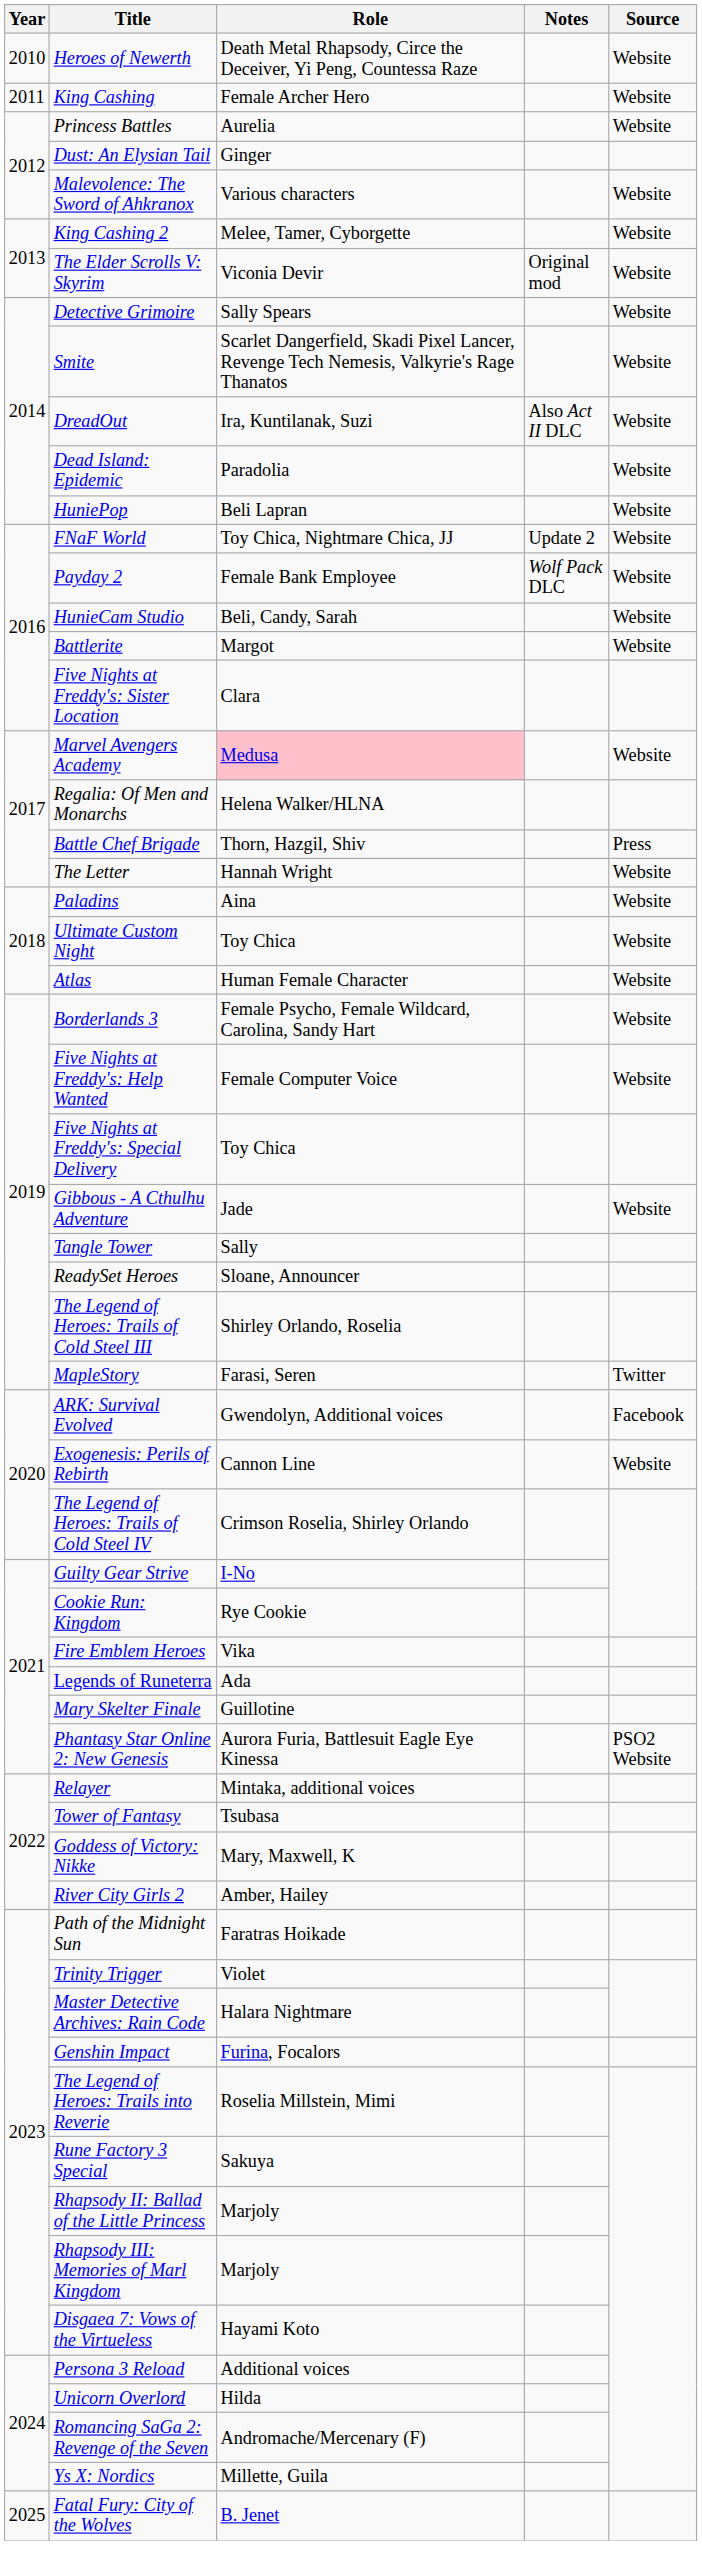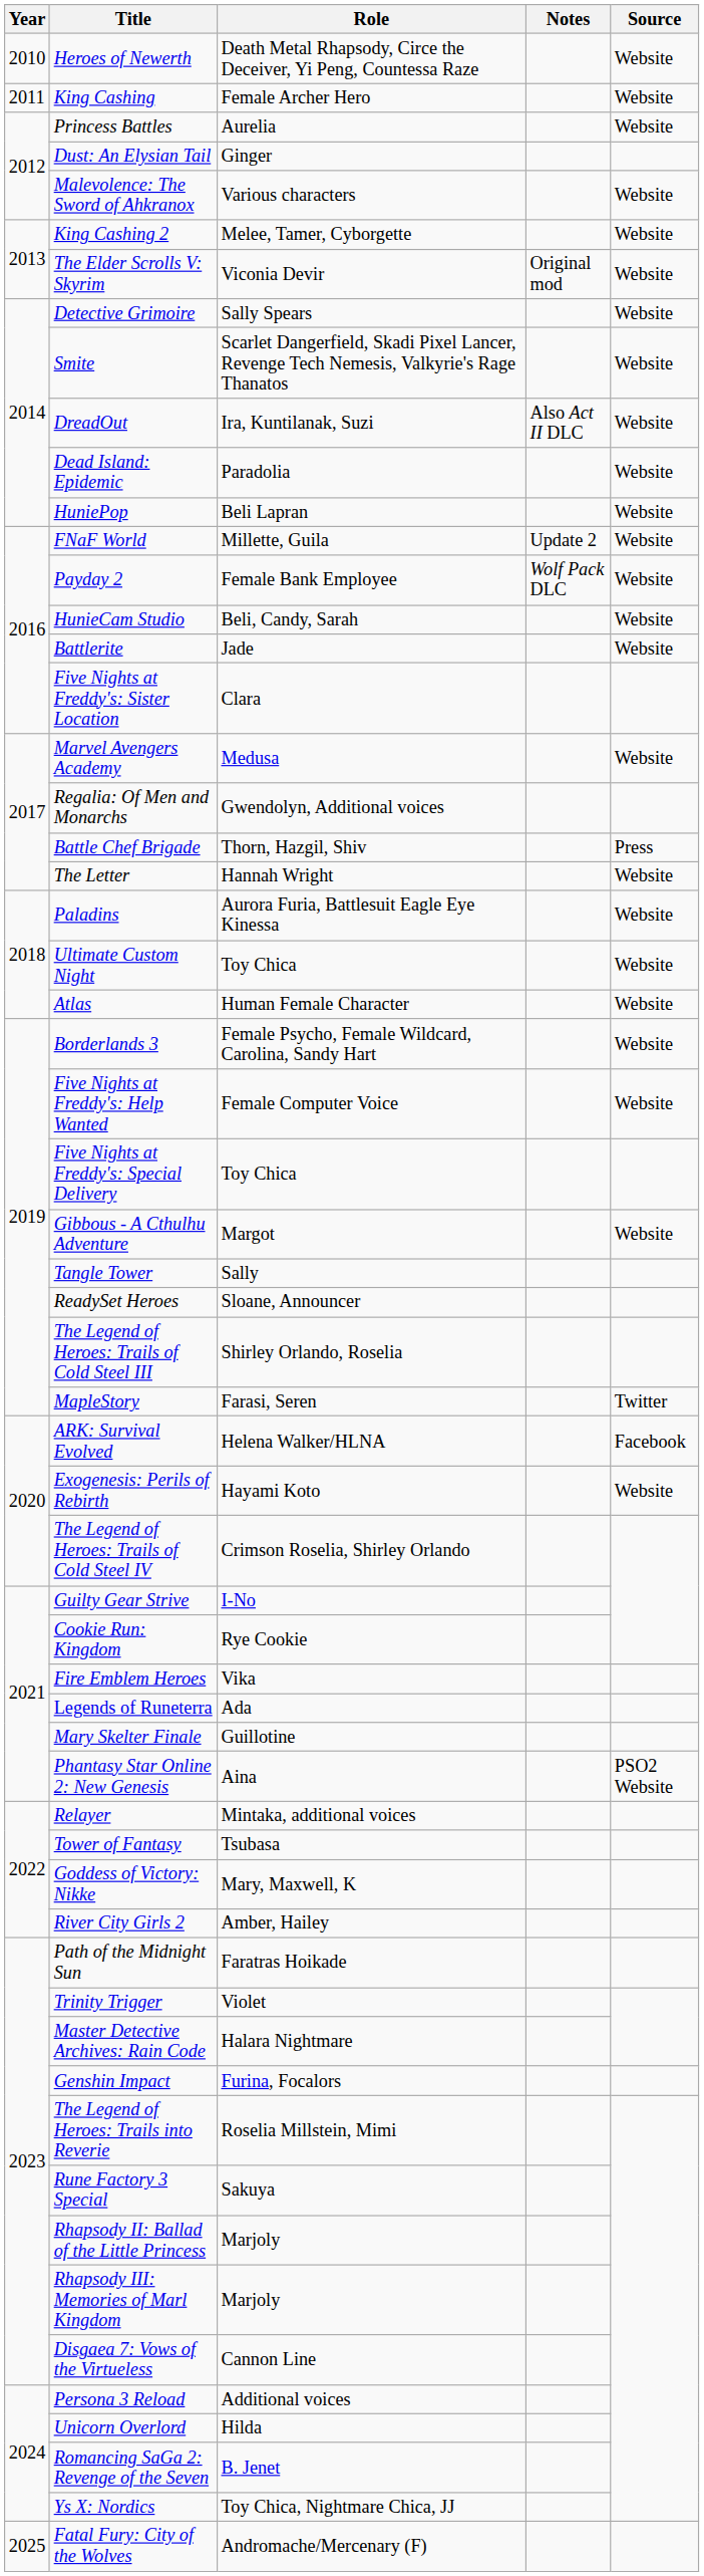FNaF World | Role: Toy Chica, Nightmare Chica, JJ -> Millette, Guila
Battlerite | Role: Margot -> Jade
Marvel Avengers Academy | Role: pink background -> no background
Regalia: Of Men and Monarchs | Role: Helena Walker/HLNA -> Gwendolyn, Additional voices
Paladins | Role: Aina -> Aurora Furia, Battlesuit Eagle Eye Kinessa
Gibbous - A Cthulhu Adventure | Role: Jade -> Margot
ARK: Survival Evolved | Role: Gwendolyn, Additional voices -> Helena Walker/HLNA
Exogenesis: Perils of Rebirth | Role: Cannon Line -> Hayami Koto
Phantasy Star Online 2: New Genesis | Role: Aurora Furia, Battlesuit Eagle Eye Kinessa -> Aina
Disgaea 7: Vows of the Virtueless | Role: Hayami Koto -> Cannon Line
Romancing SaGa 2: Revenge of the Seven | Role: Andromache/Mercenary (F) -> B. Jenet
Ys X: Nordics | Role: Millette, Guila -> Toy Chica, Nightmare Chica, JJ
Fatal Fury: City of the Wolves | Role: B. Jenet -> Andromache/Mercenary (F)
